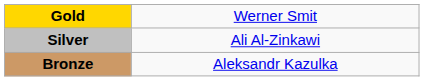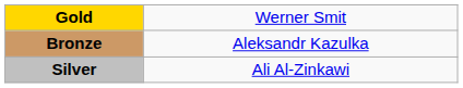rows swapped: Silver <-> Bronze
